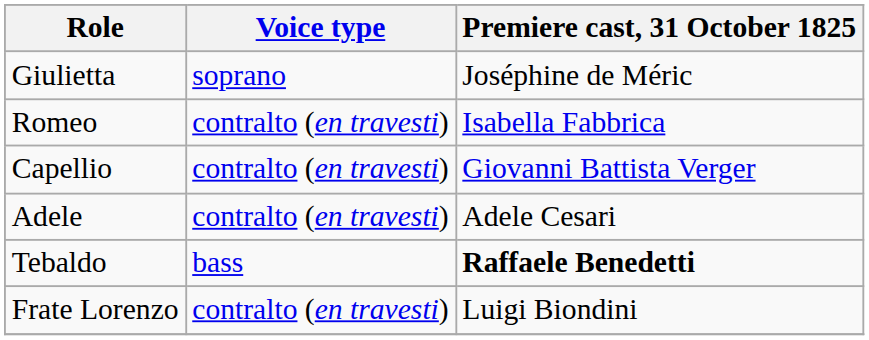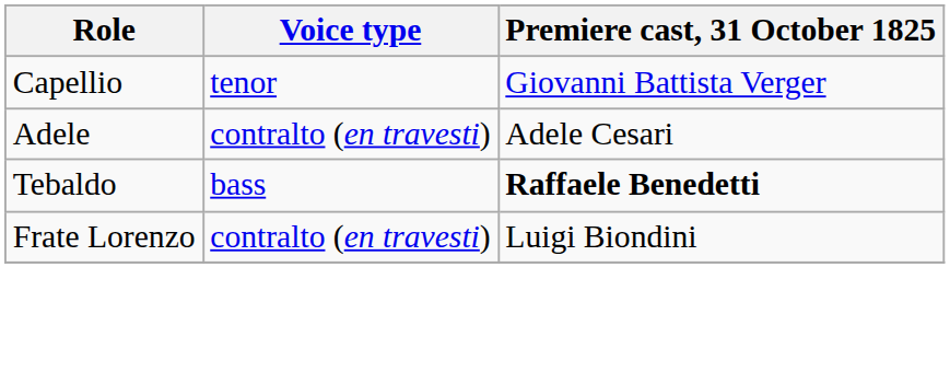- row: Giulietta | soprano | Joséphine de Méric
- row: Romeo | contralto (en travesti) | Isabella Fabbrica
Capellio | Voice type: contralto (en travesti) -> tenor
